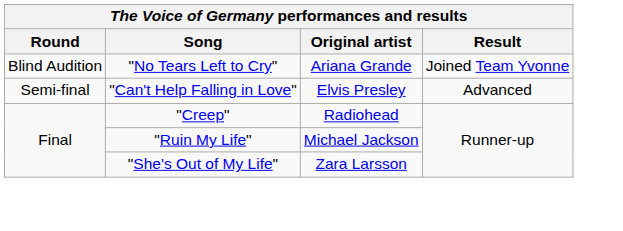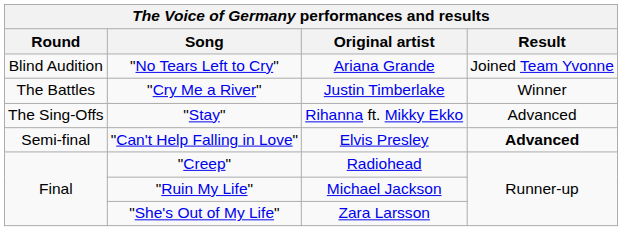+ row: The Battles | "Cry Me a River" | Justin Timberlake | Winner
+ row: The Sing-Offs | "Stay" | Rihanna ft. Mikky Ekko | Advanced
"Can't Help Falling in Love" | Result: normal -> bold
